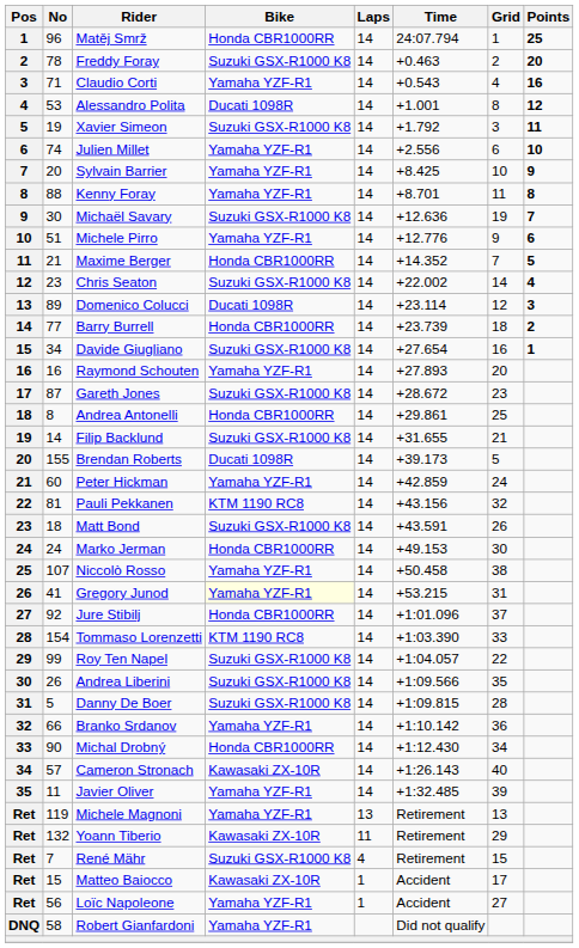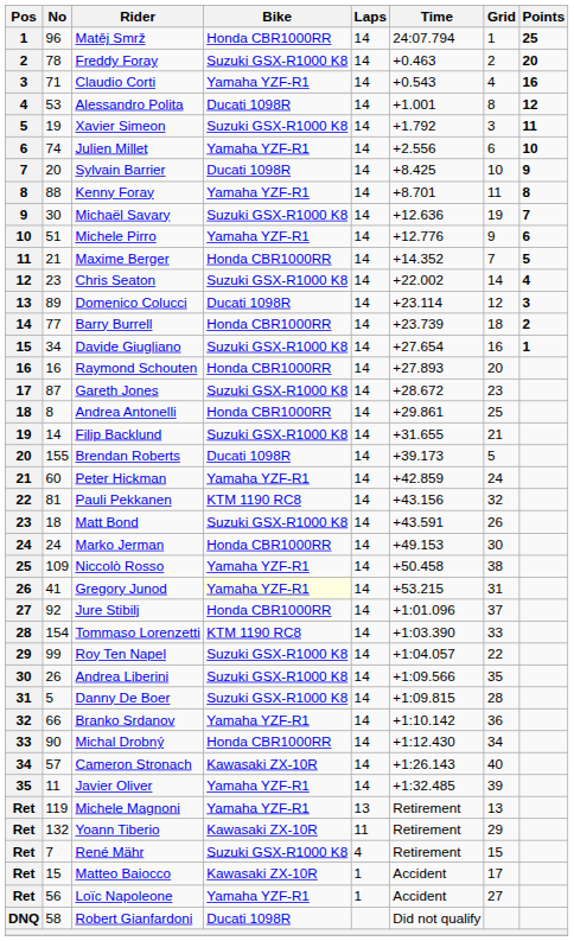Sylvain Barrier | Bike: Yamaha YZF-R1 -> Ducati 1098R
Raymond Schouten | Bike: Yamaha YZF-R1 -> Honda CBR1000RR
Niccolò Rosso | No: 107 -> 109
Robert Gianfardoni | Bike: Yamaha YZF-R1 -> Ducati 1098R
